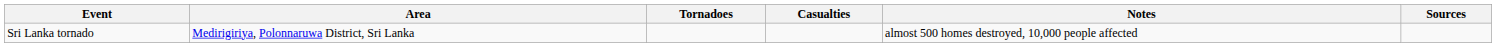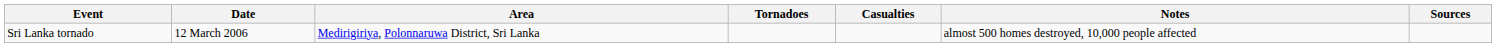+ column: Date | 12 March 2006
